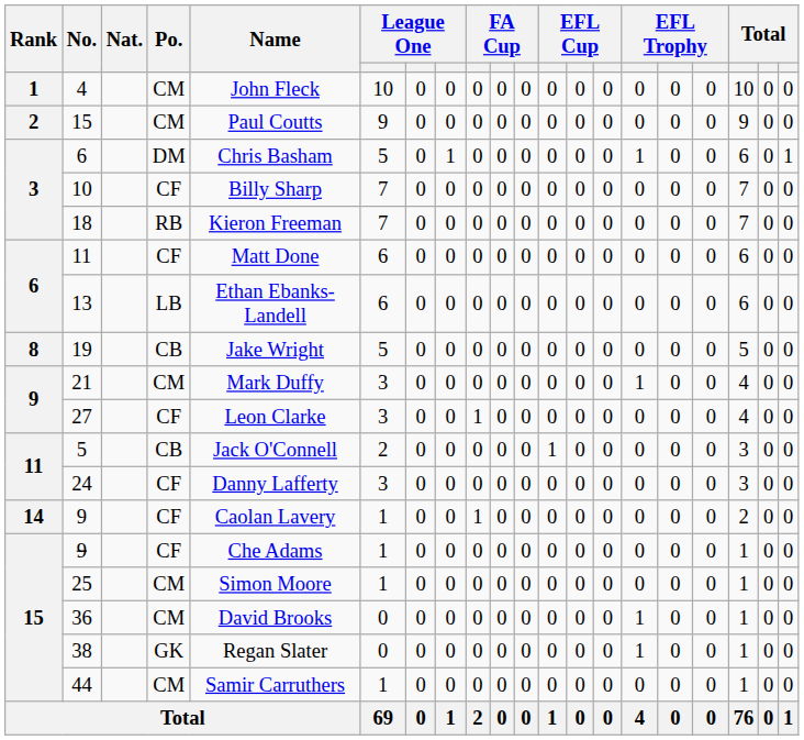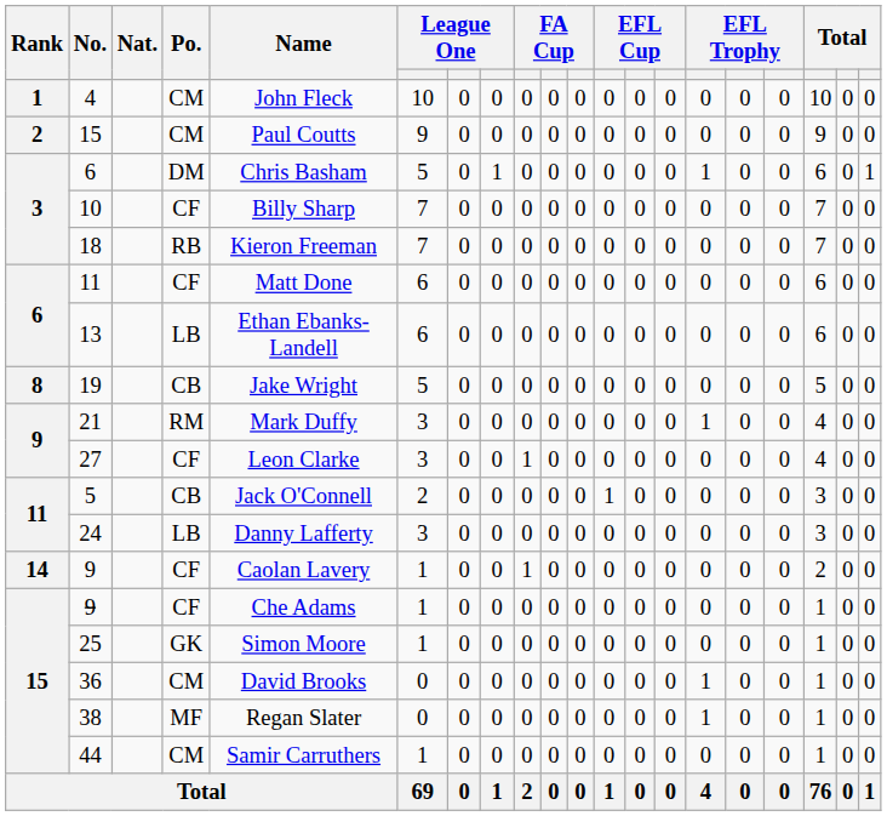21 | Po.: CM -> RM
24 | Po.: CF -> LB
25 | Po.: CM -> GK
38 | Po.: GK -> MF
